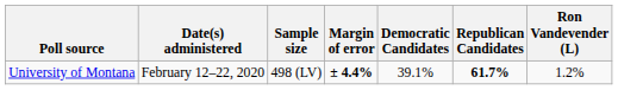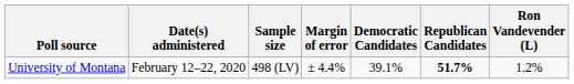University of Montana | Margin of error: bold -> normal
University of Montana | Republican Candidates: 61.7% -> 51.7%
